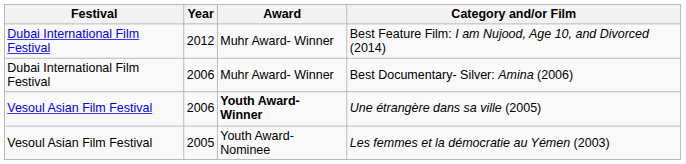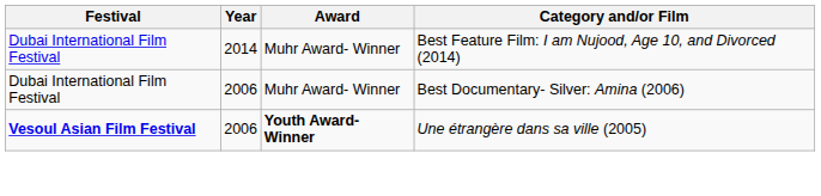Best Feature Film: I am Nujood, Age 10, and Divorced (2014) | Year: 2012 -> 2014
Une étrangère dans sa ville (2005) | Festival: normal -> bold
- row: Vesoul Asian Film Festival | 2005 | Youth Award- Nominee | Les femmes et la démocratie au Yémen (2003)
